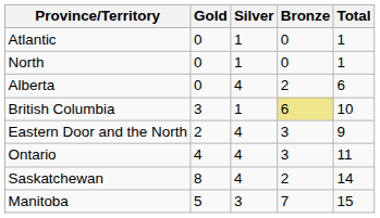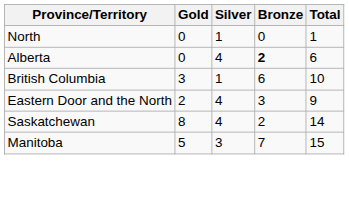- row: Atlantic | 0 | 1 | 0 | 1
Alberta | Bronze: normal -> bold
British Columbia | Bronze: khaki background -> no background
- row: Ontario | 4 | 4 | 3 | 11
